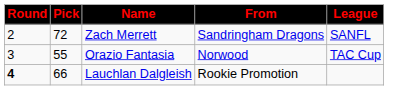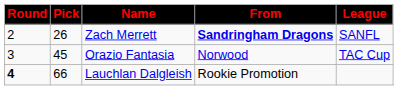Zach Merrett | Pick: 72 -> 26
Zach Merrett | From: normal -> bold
Orazio Fantasia | Pick: 55 -> 45
